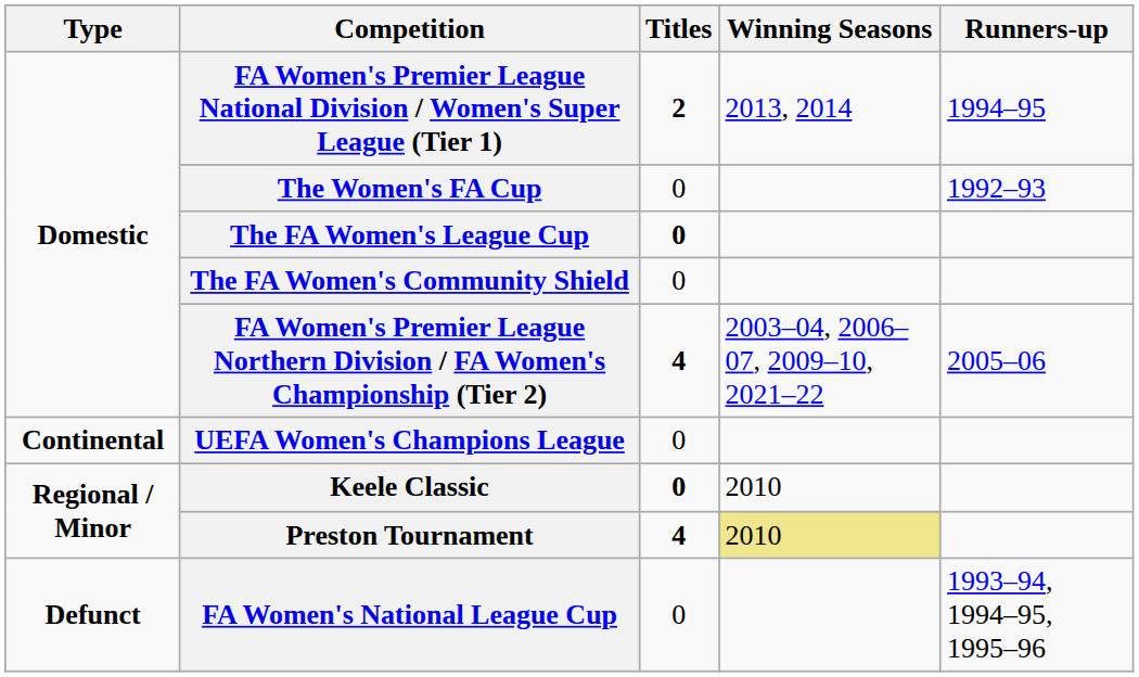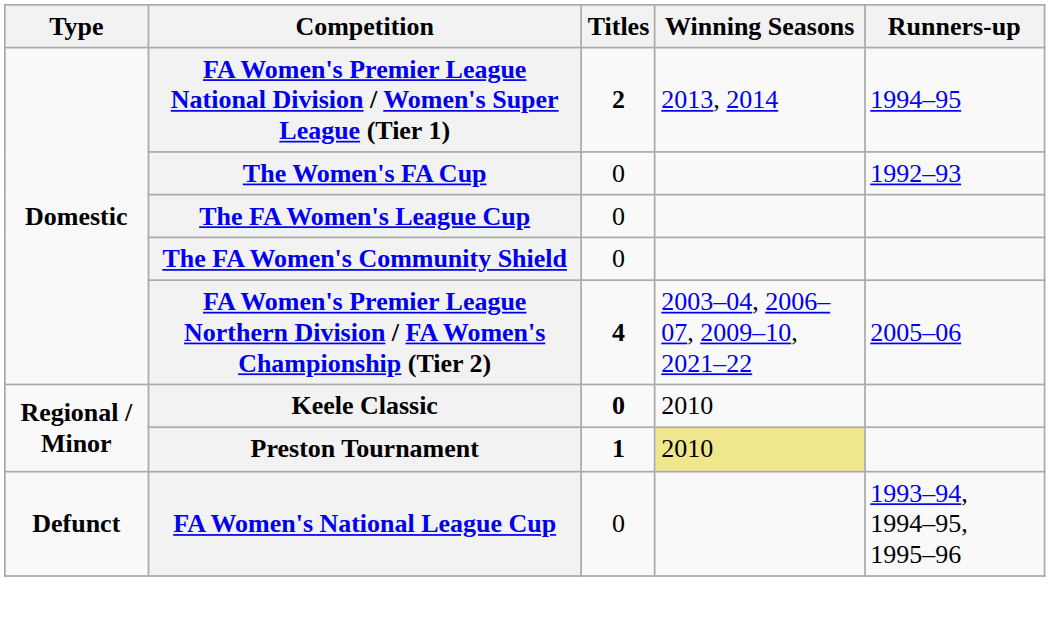The FA Women's League Cup | Titles: bold -> normal
- row: Continental | UEFA Women's Champions League | 0
Preston Tournament | Titles: 4 -> 1
